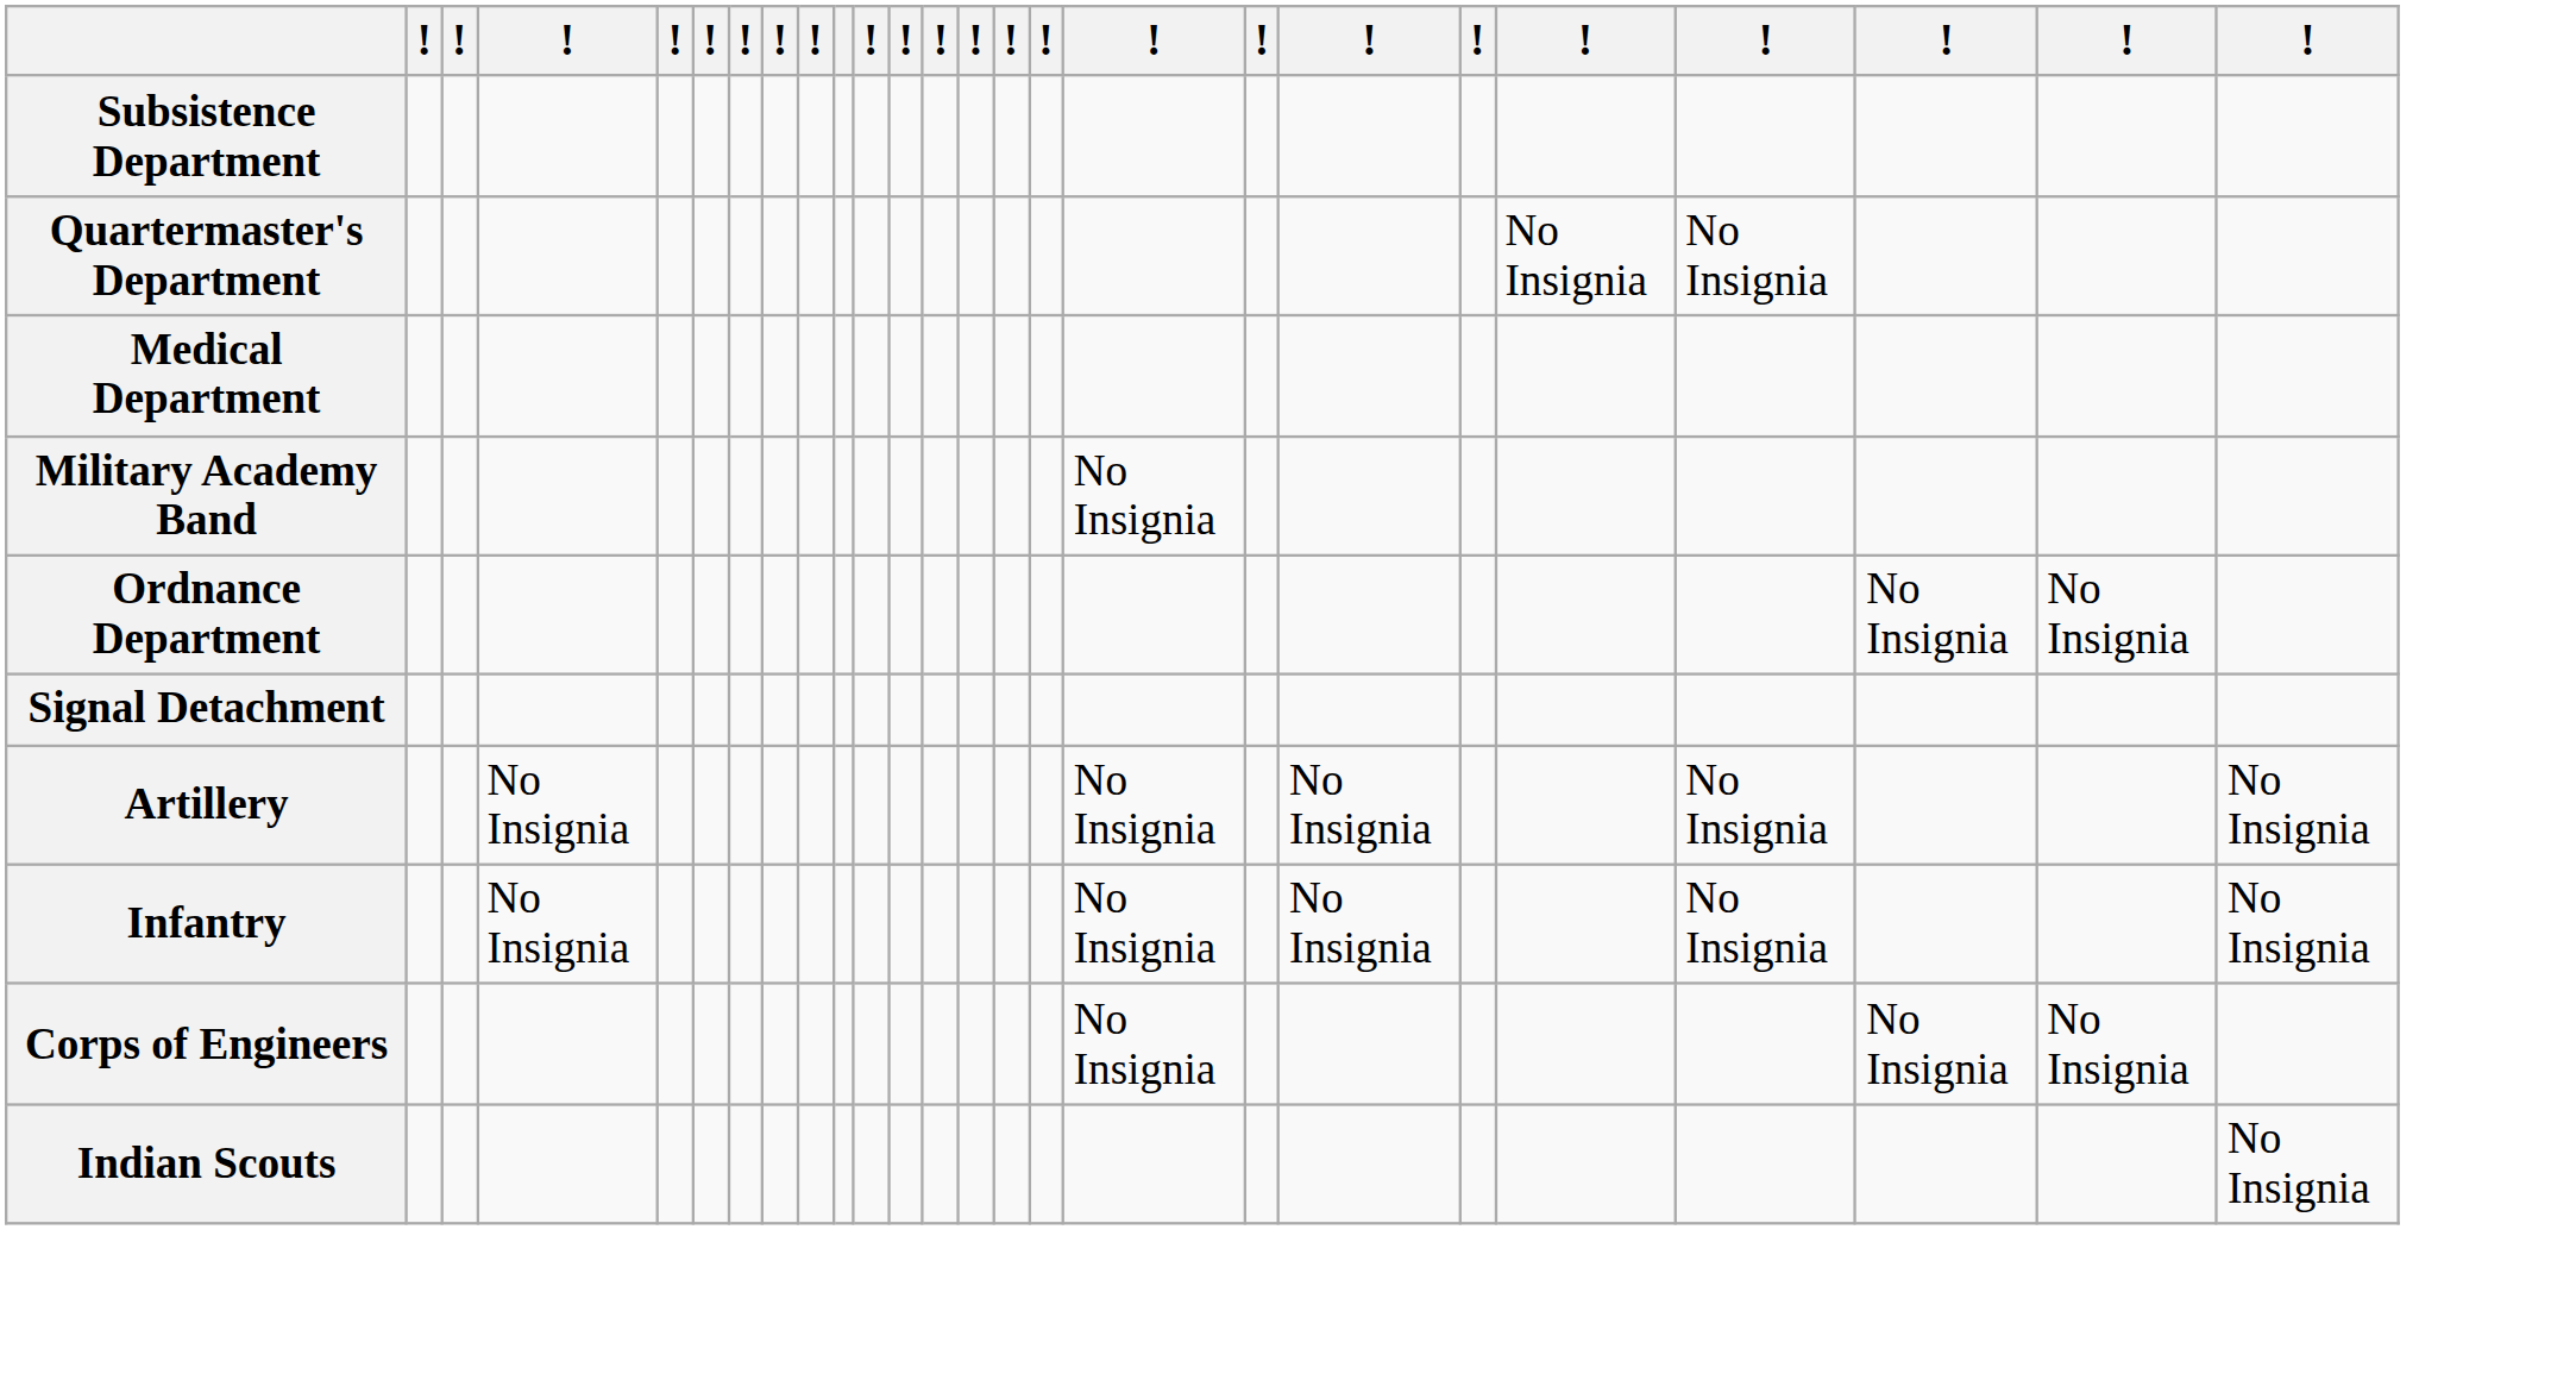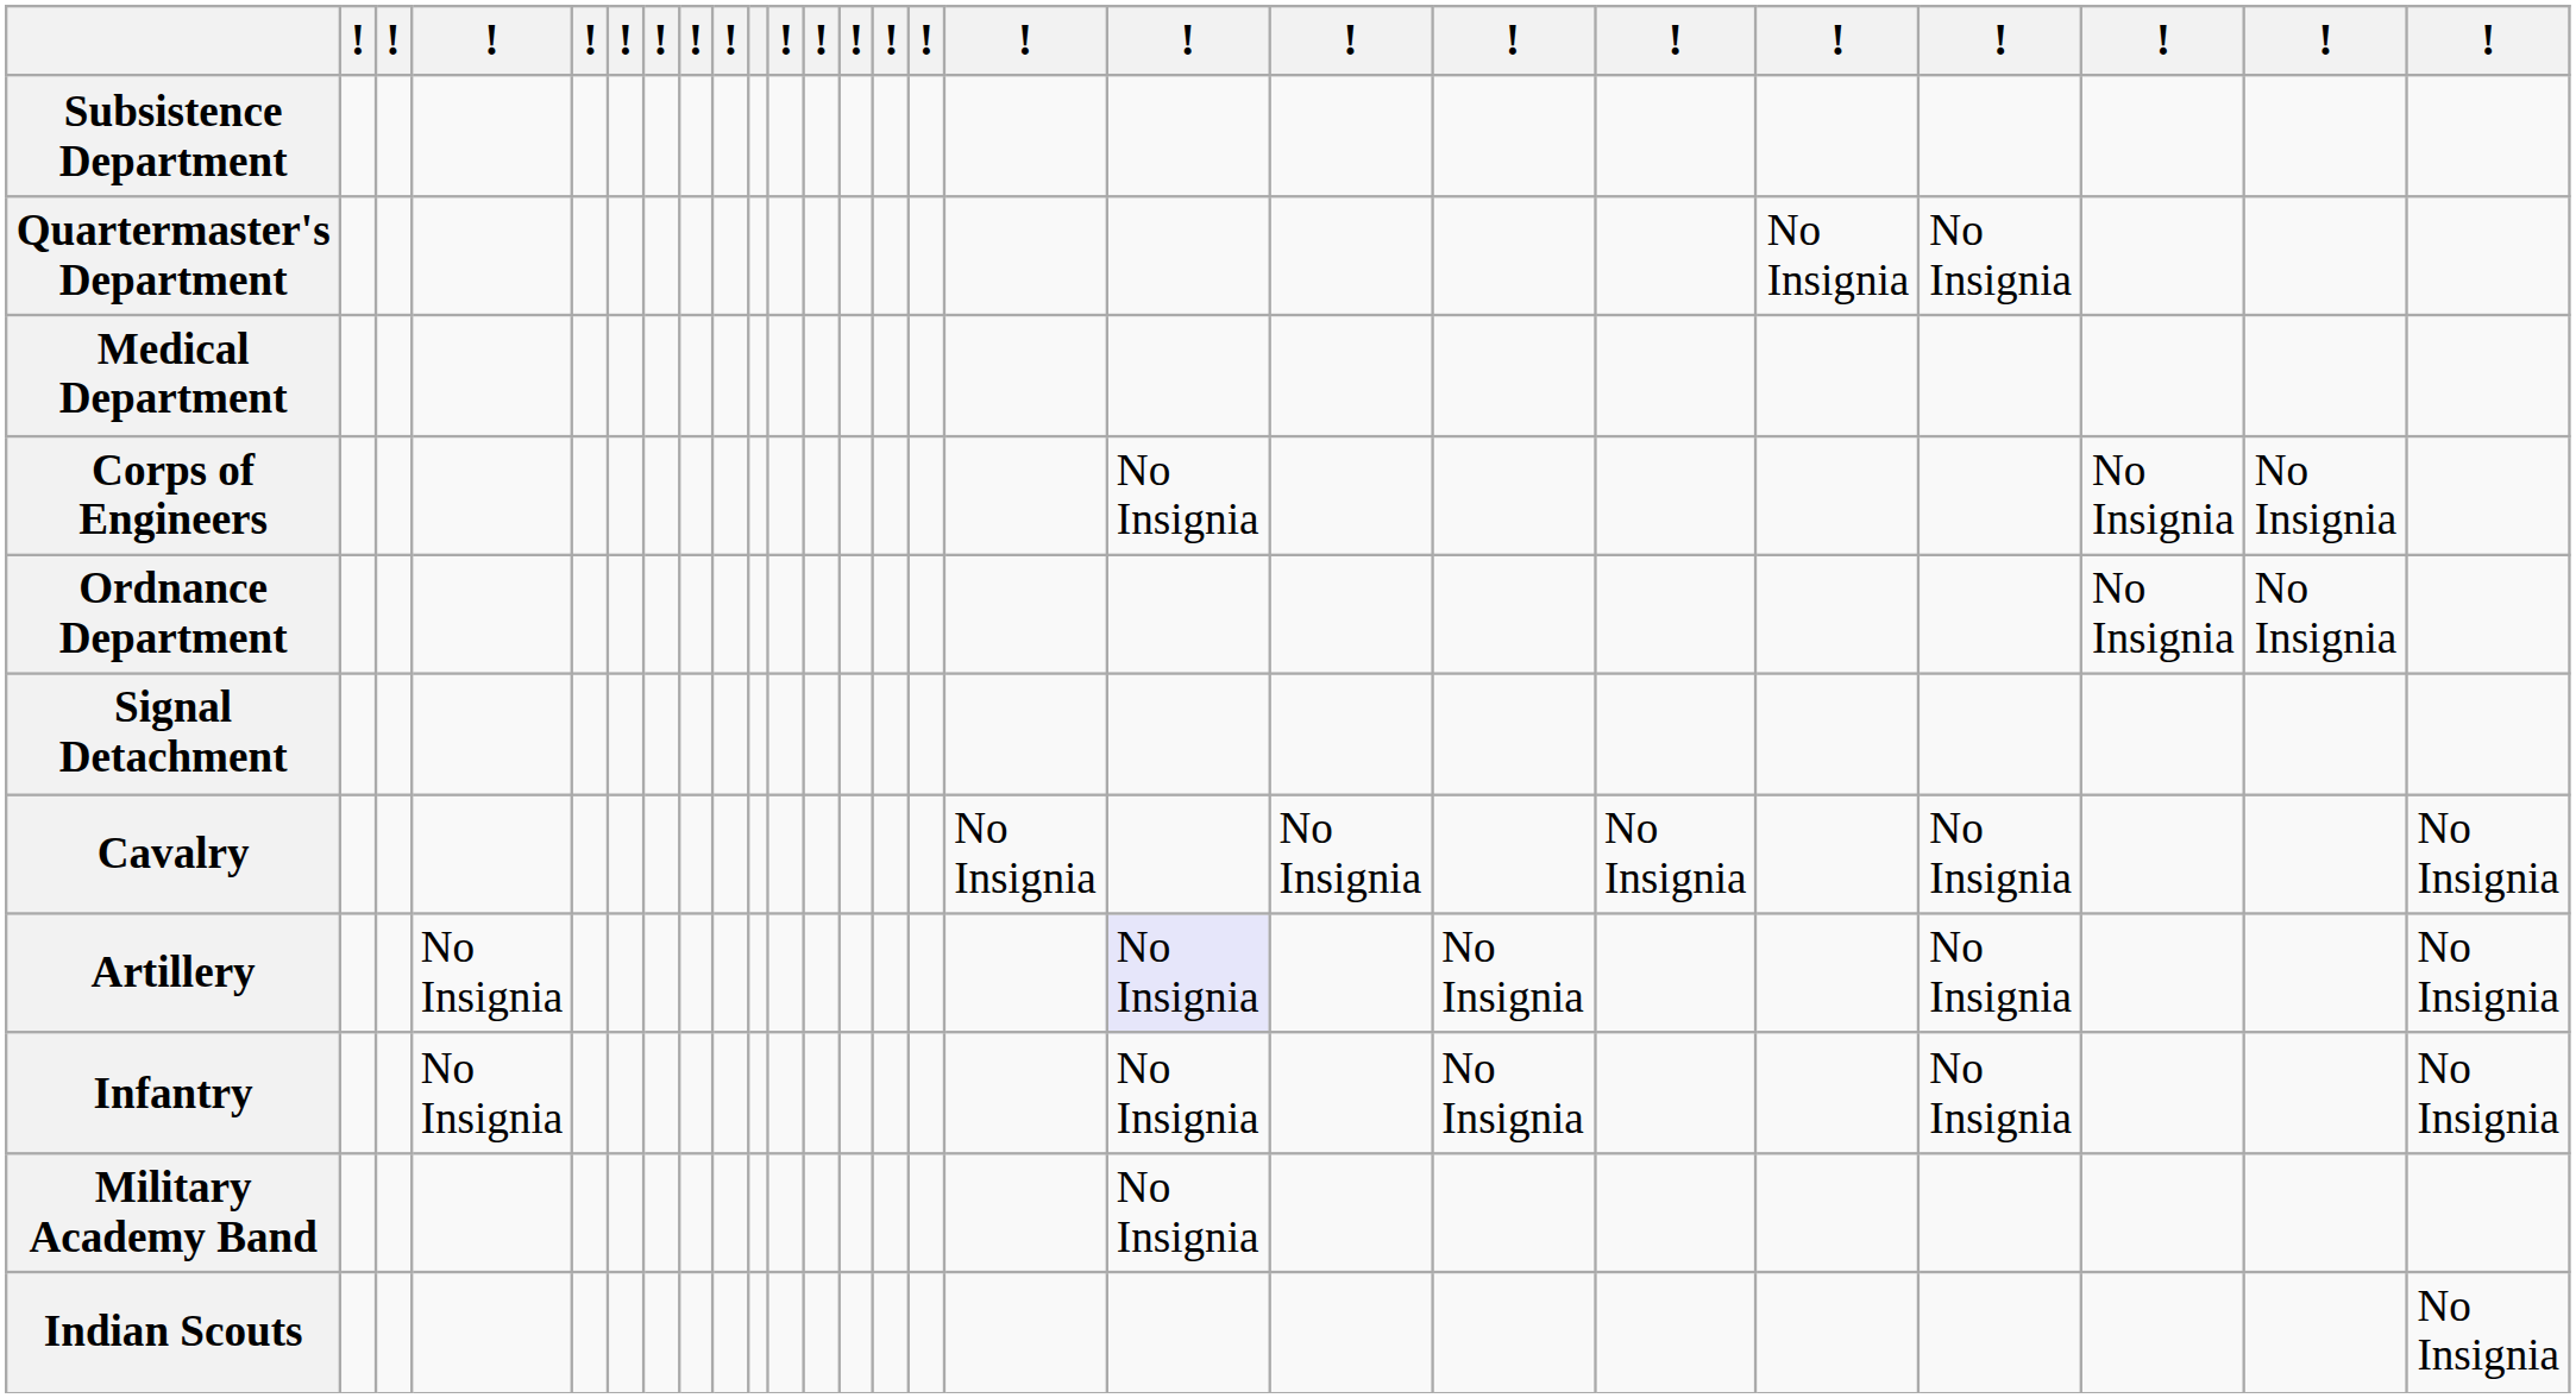rows swapped: Corps of Engineers <-> Military Academy Band
+ row: Cavalry | No Insignia | No Insignia | No Insignia | No Insignia | No Insignia
Artillery | column 17: no background -> lavender background
